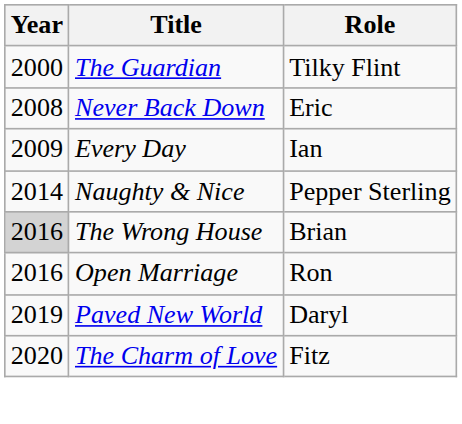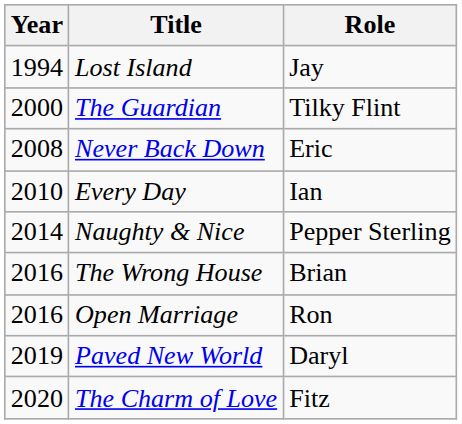+ row: 1994 | Lost Island | Jay
Every Day | Year: 2009 -> 2010
The Wrong House | Year: lightgrey background -> no background
